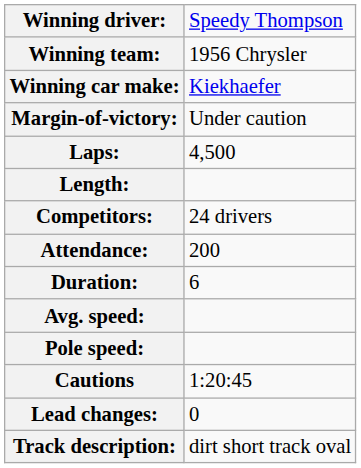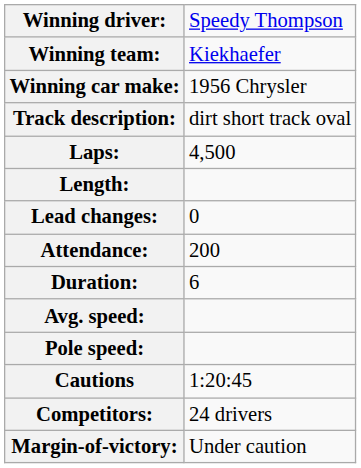Winning team: | column 2: 1956 Chrysler -> Kiekhaefer
Winning car make: | column 2: Kiekhaefer -> 1956 Chrysler
rows swapped: Track description: <-> Margin-of-victory:
rows swapped: Competitors: <-> Lead changes:
